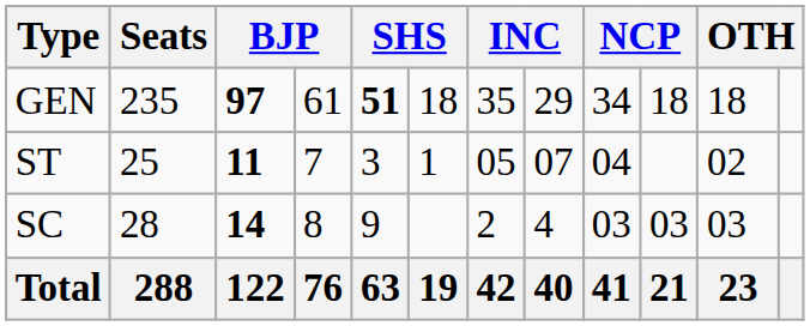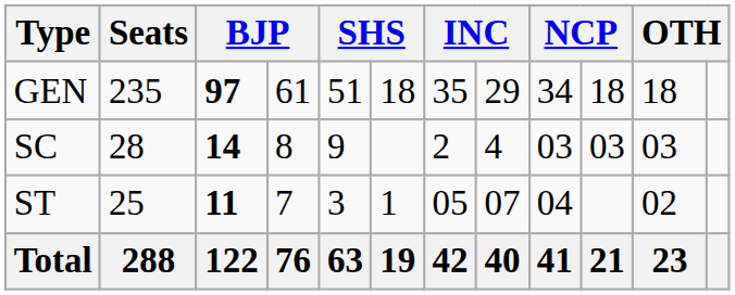GEN | column 5: bold -> normal
rows swapped: SC <-> ST
